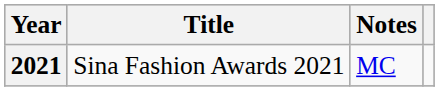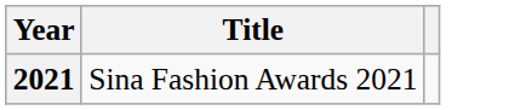- column: Notes | MC
